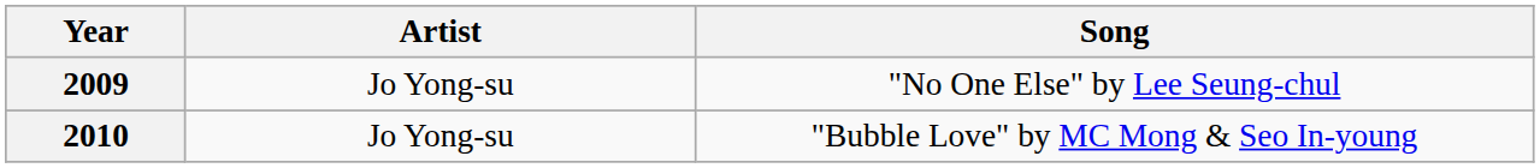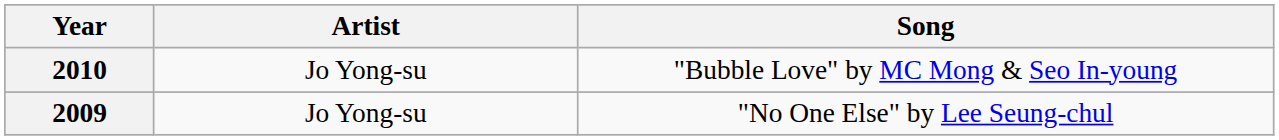rows swapped: 2009 <-> 2010
